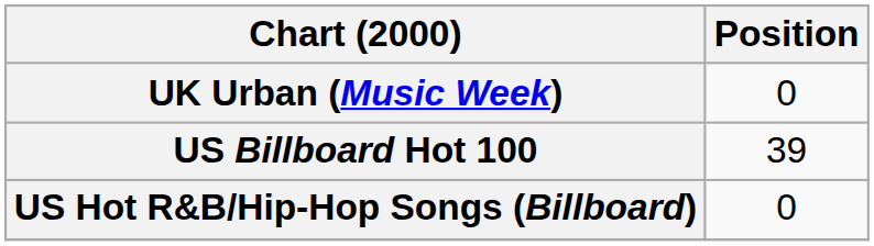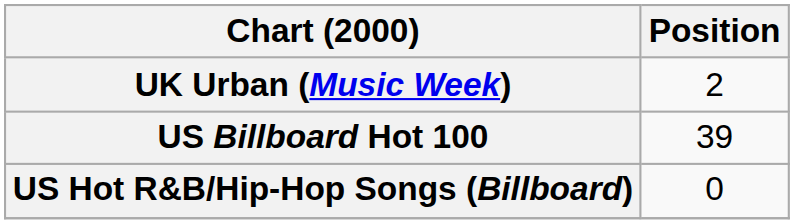UK Urban (Music Week) | Position: 0 -> 2
